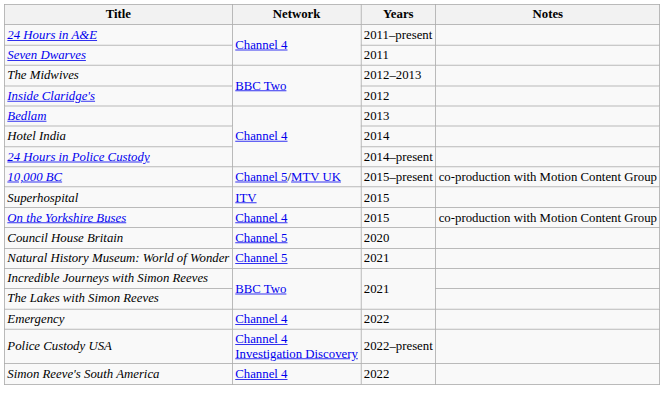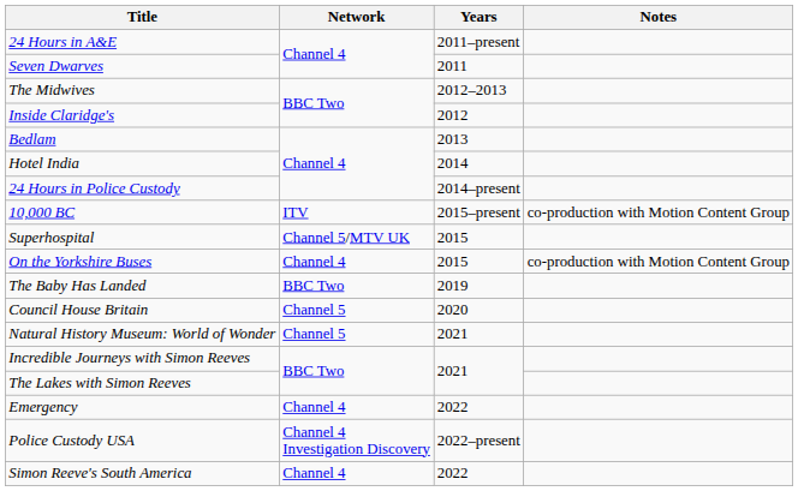10,000 BC | Network: Channel 5/MTV UK -> ITV
Superhospital | Network: ITV -> Channel 5/MTV UK
+ row: The Baby Has Landed | BBC Two | 2019
